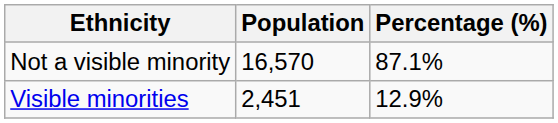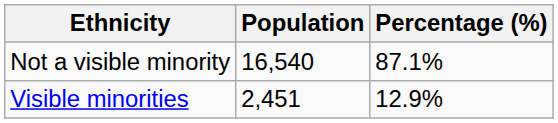Not a visible minority | Population: 16,570 -> 16,540
